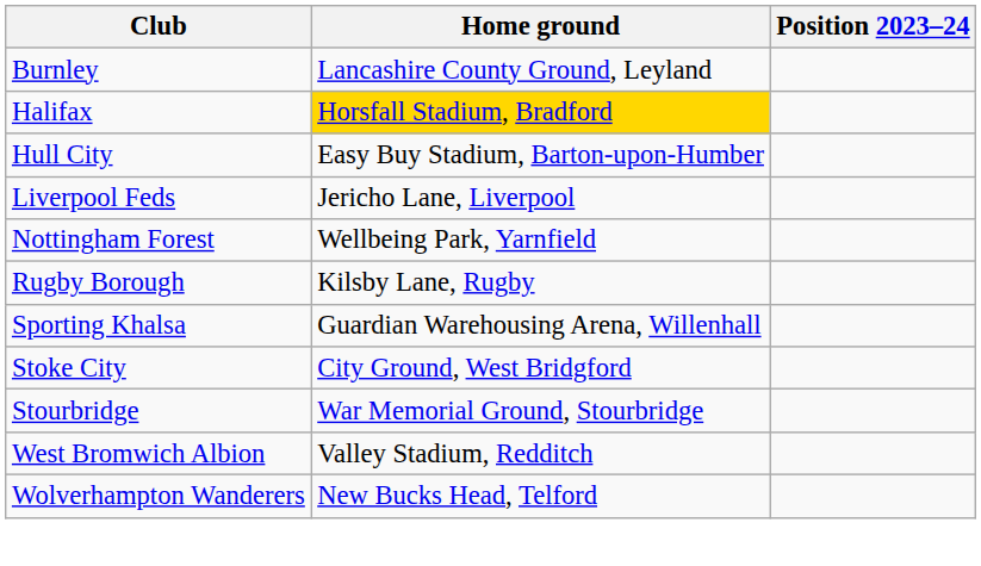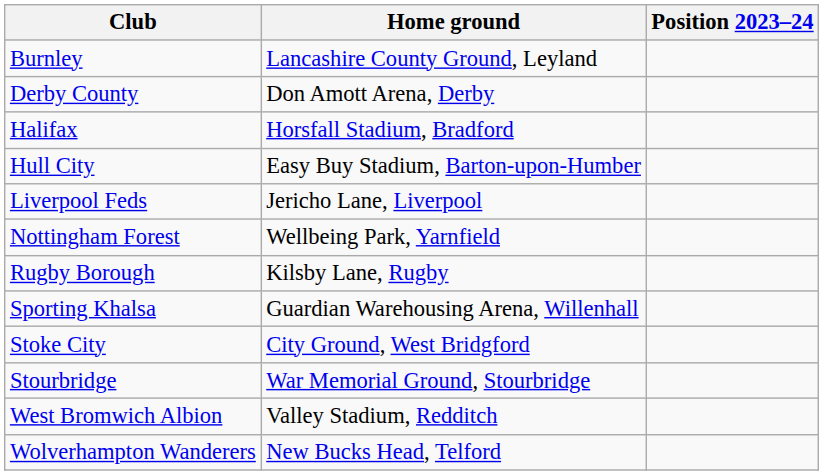+ row: Derby County | Don Amott Arena, Derby
Halifax | Home ground: gold background -> no background
